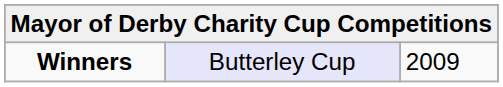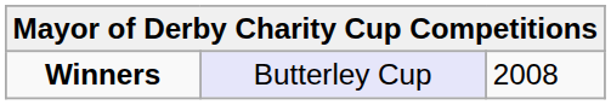Winners | column 3: 2009 -> 2008
